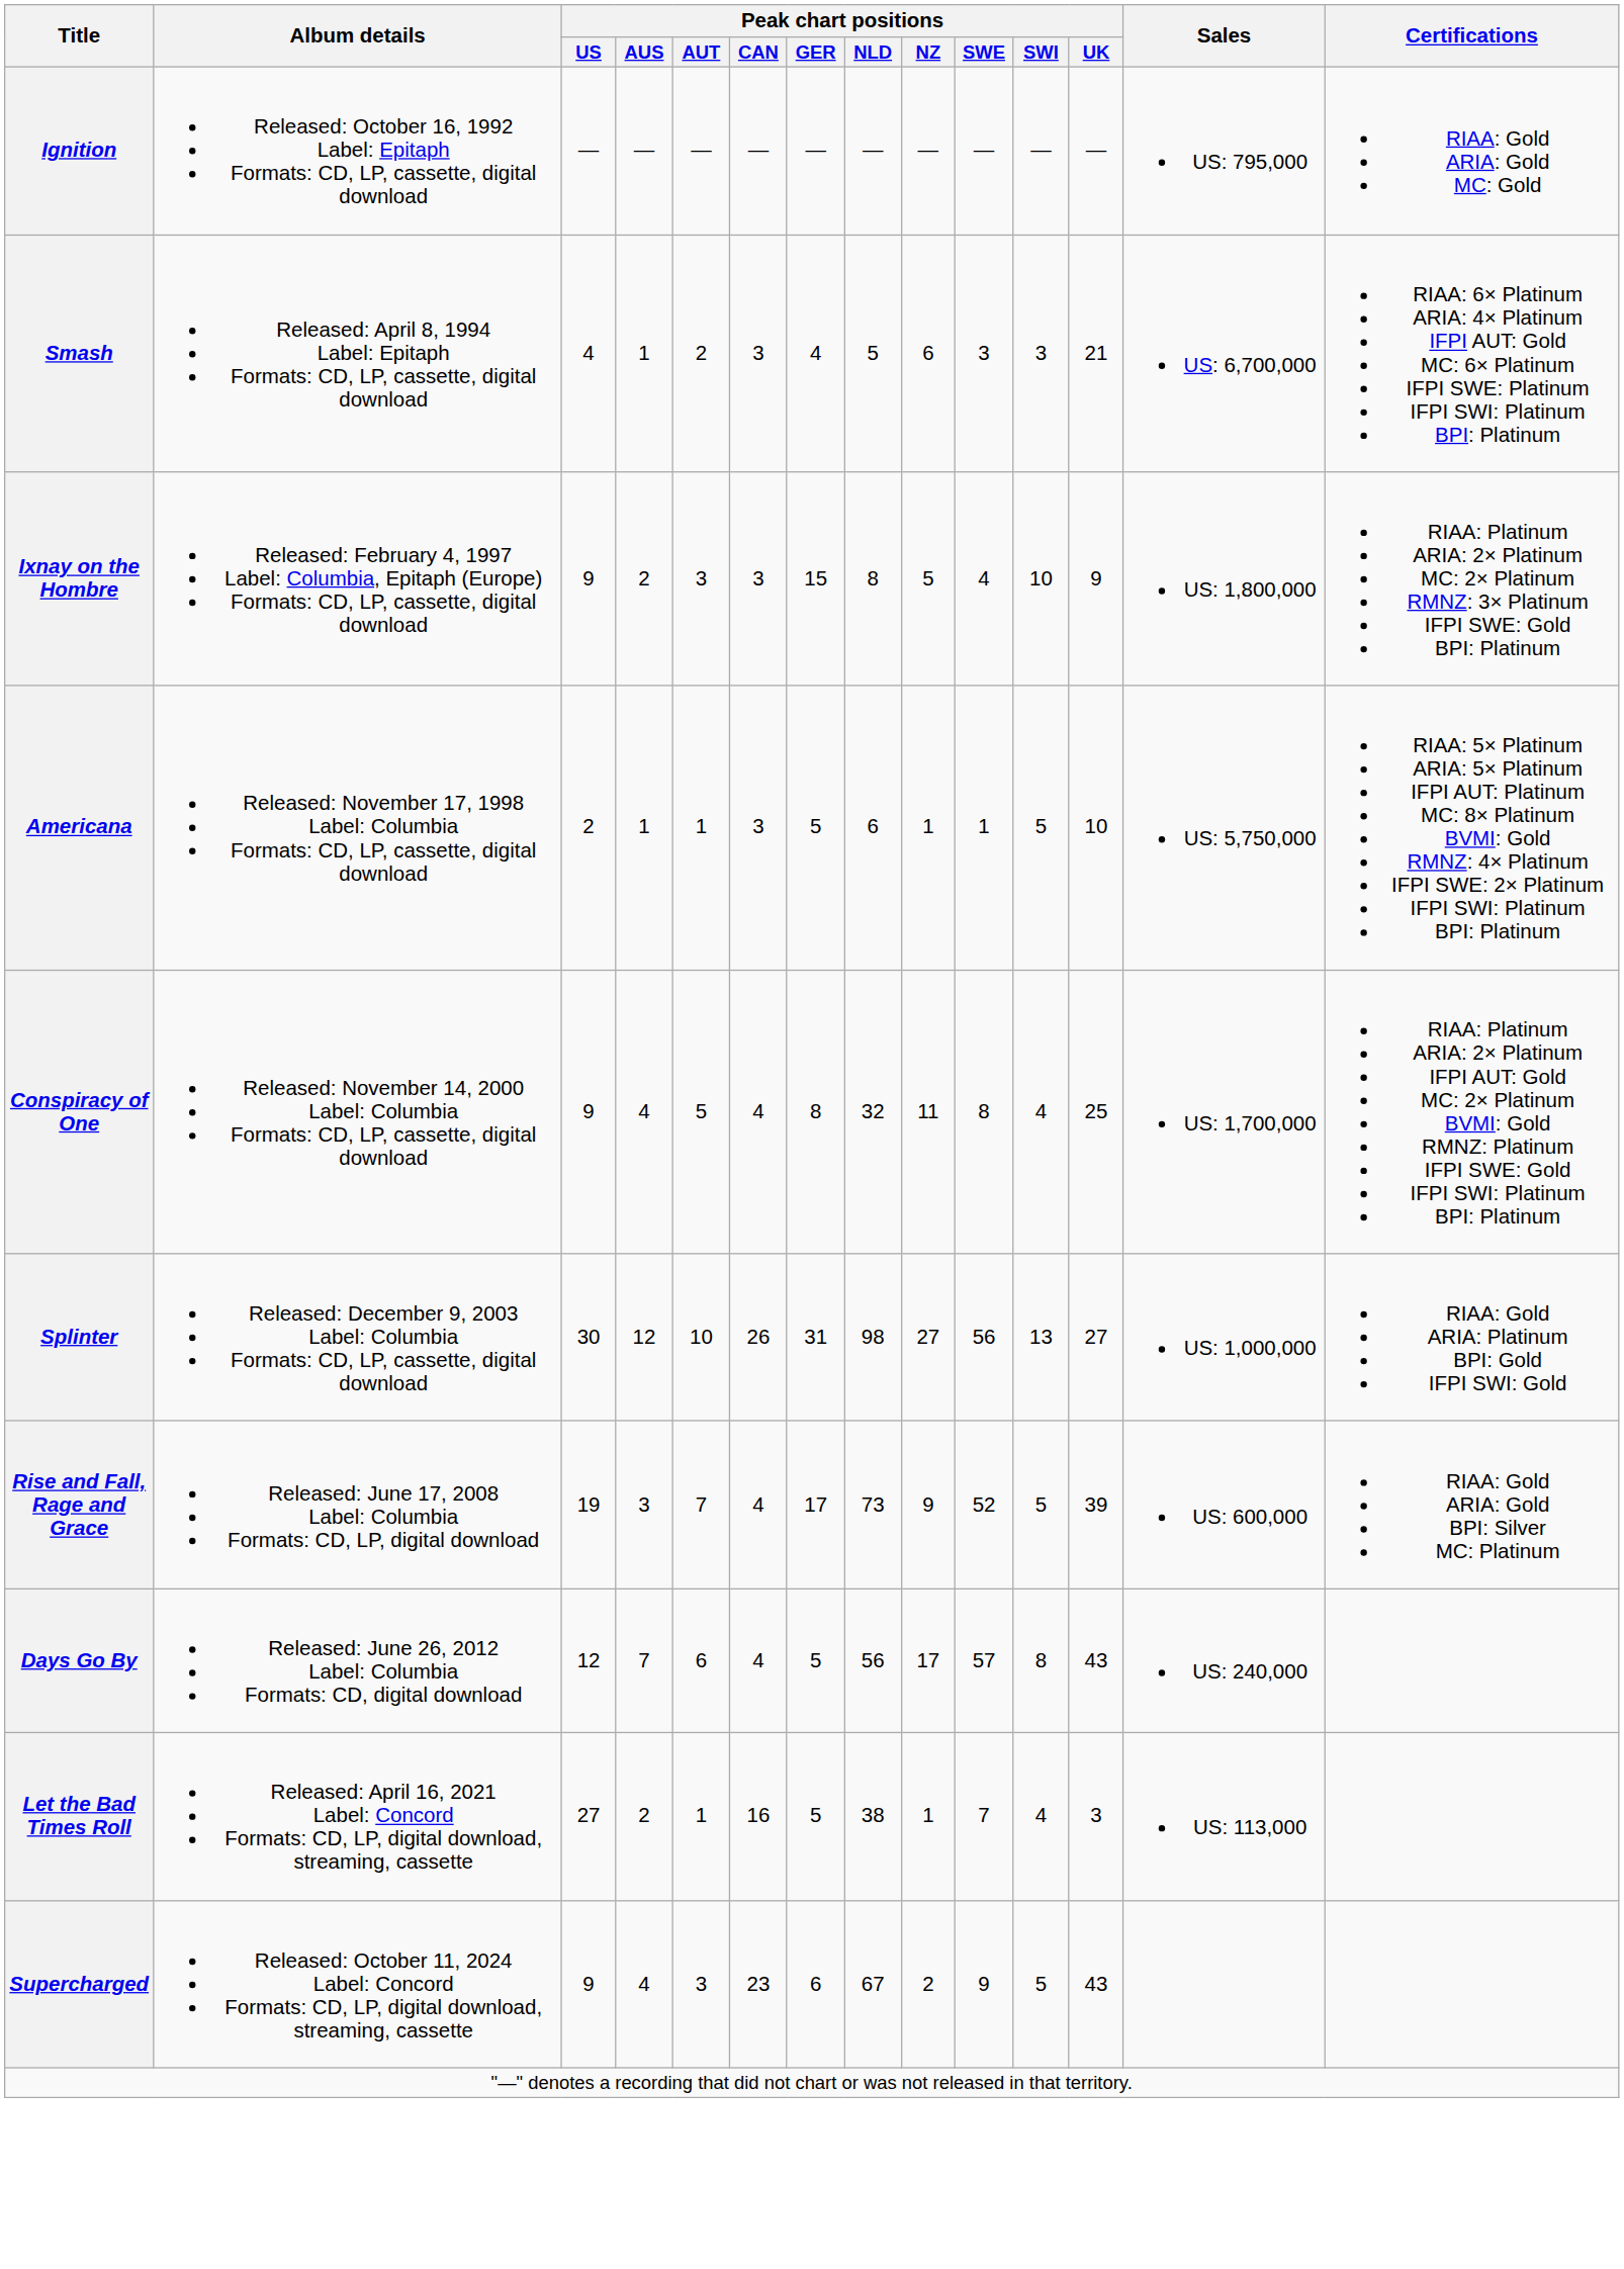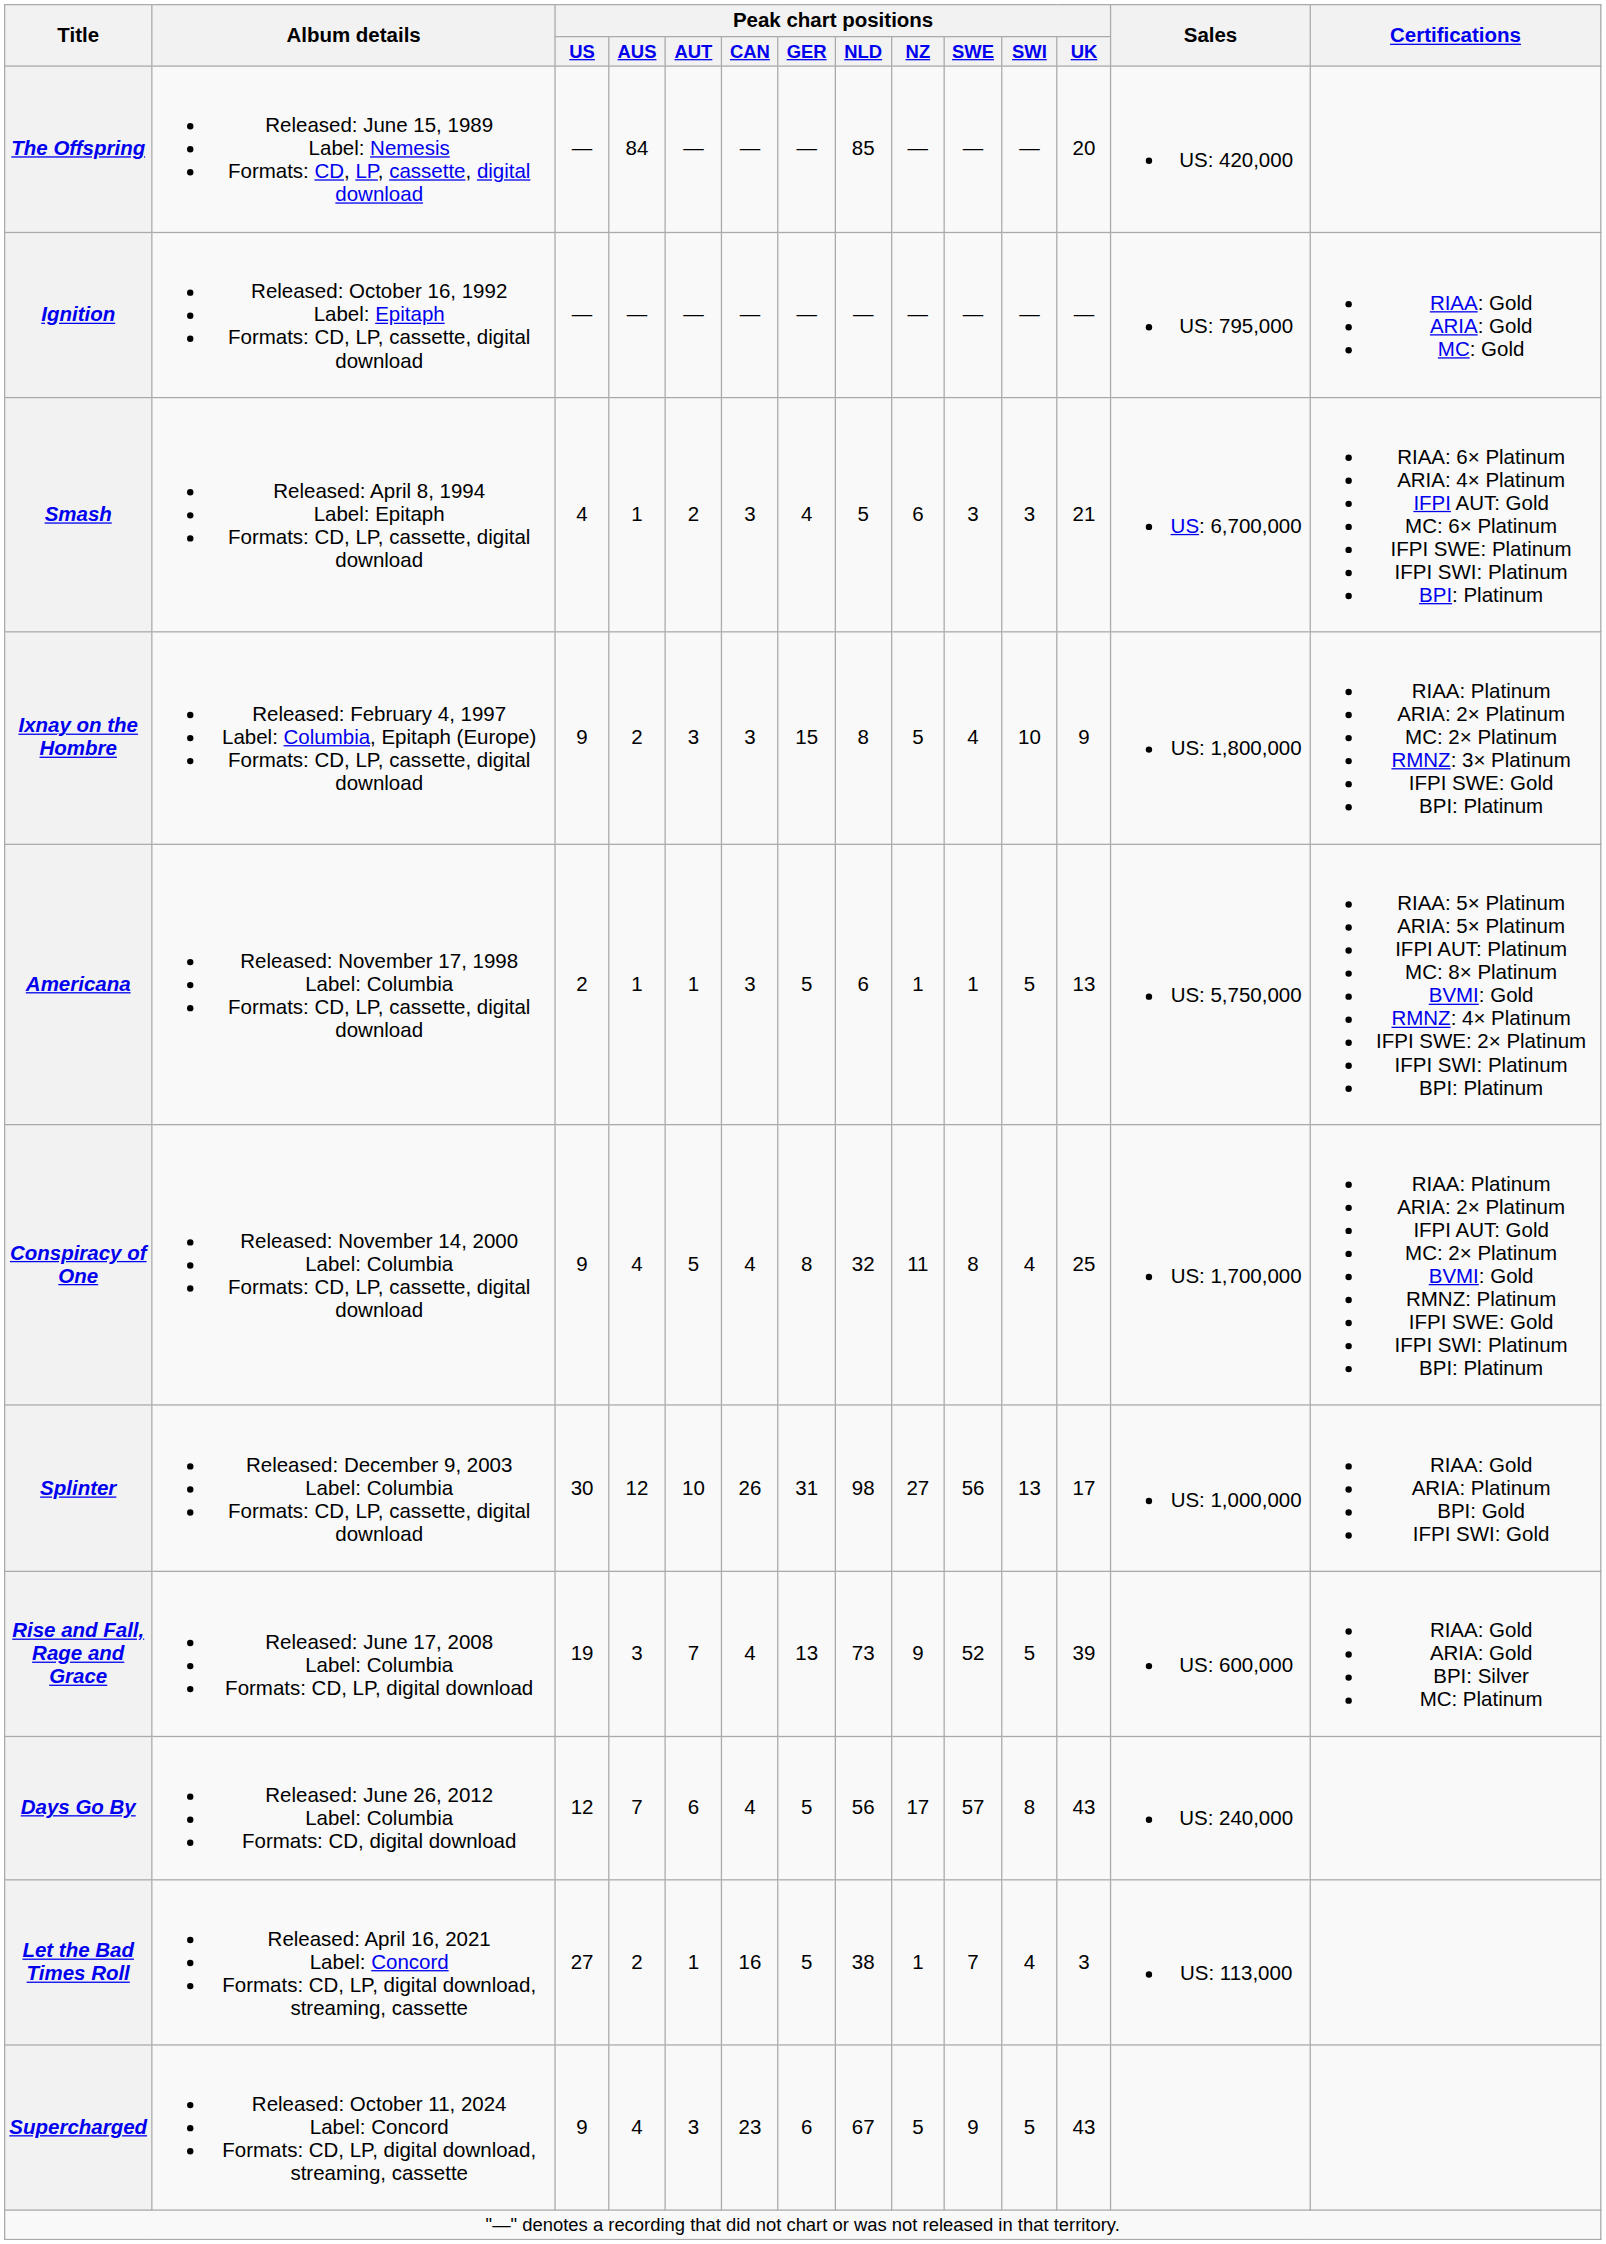+ row: The Offspring | Released: June 15, 1989 Label: Nemesis Formats: CD, LP, cassette, digital download | — | 84 | — | — | — | 85 | — | — | — | 20 | US: 420,000
Americana | Peak chart positions / UK: 10 -> 13
Splinter | Peak chart positions / UK: 27 -> 17
Rise and Fall, Rage and Grace | Peak chart positions / GER: 17 -> 13
Supercharged | Peak chart positions / NZ: 2 -> 5
